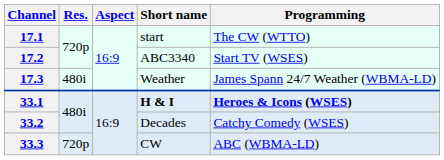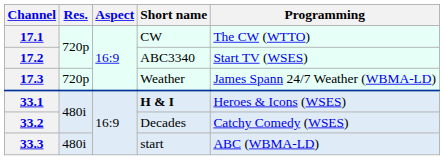17.1 | Short name: start -> CW
17.3 | Res.: 480i -> 720p
33.1 | Programming: bold -> normal
33.3 | Res.: 720p -> 480i
33.3 | Short name: CW -> start
